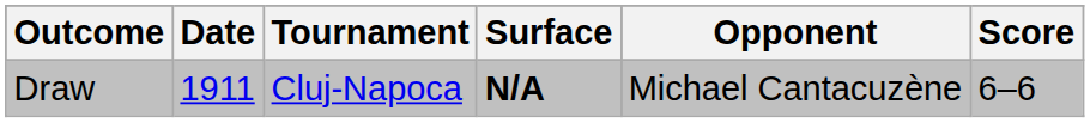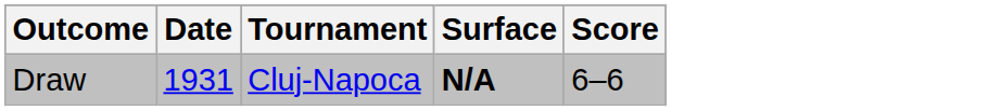- column: Opponent | Michael Cantacuzène
Draw | Date: 1911 -> 1931
